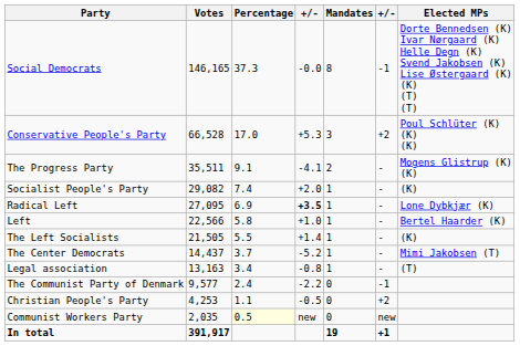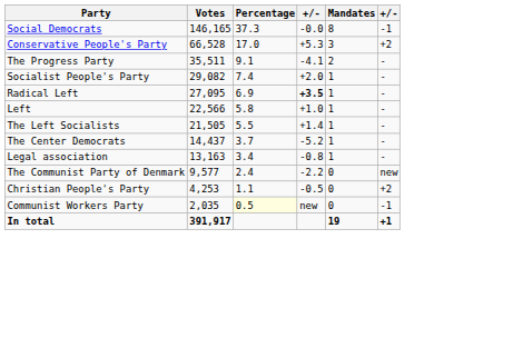- column: Elected MPs | Dorte Bennedsen (K) Ivar Nørgaard (K) Helle Degn (K) Svend Jakobsen (K) Lise Østergaard (K) (K) (T) (T) | Poul Schlüter (K) (K) (K) | Mogens Glistrup (K) (K) | (K) | Lone Dybkjær (K) | Bertel Haarder (K) | (K) | Mimi Jakobsen (T) | (T)
The Communist Party of Denmark | column 6: -1 -> new
Communist Workers Party | column 6: new -> -1
